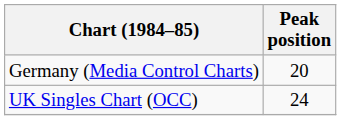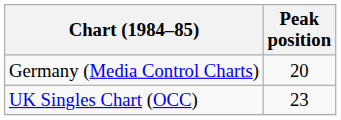UK Singles Chart (OCC) | Peak position: 24 -> 23
